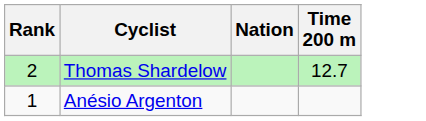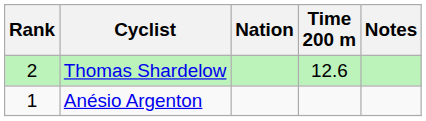+ column: Notes
Thomas Shardelow | Time 200 m: 12.7 -> 12.6
